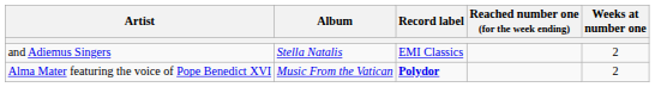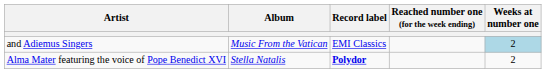and Adiemus Singers | Album: Stella Natalis -> Music From the Vatican
and Adiemus Singers | Weeks at number one: no background -> lightblue background
Alma Mater featuring the voice of Pope Benedict XVI | Album: Music From the Vatican -> Stella Natalis
